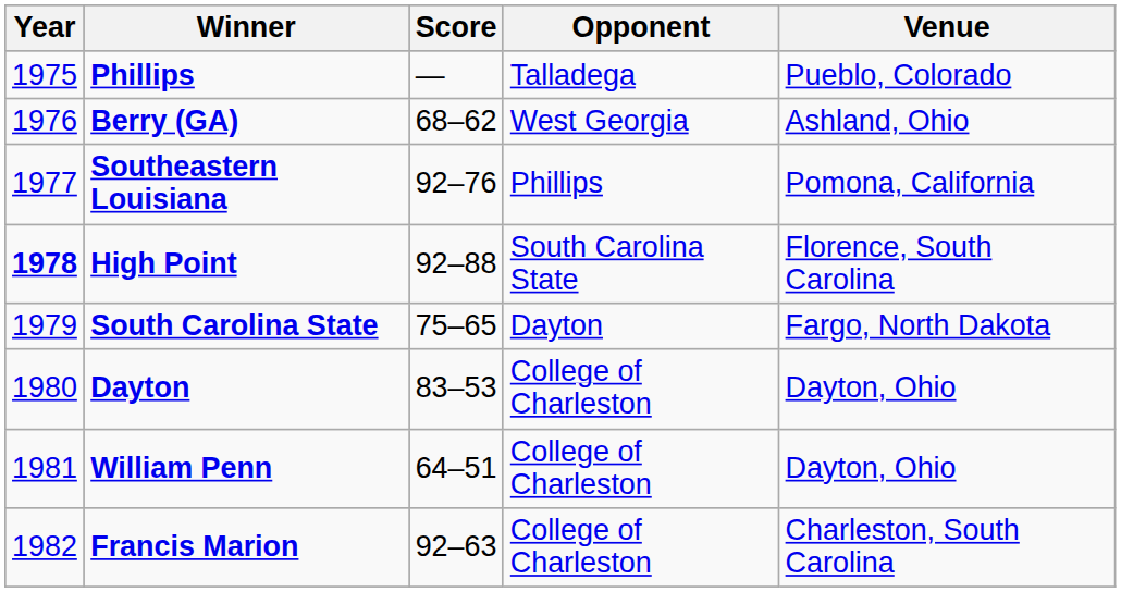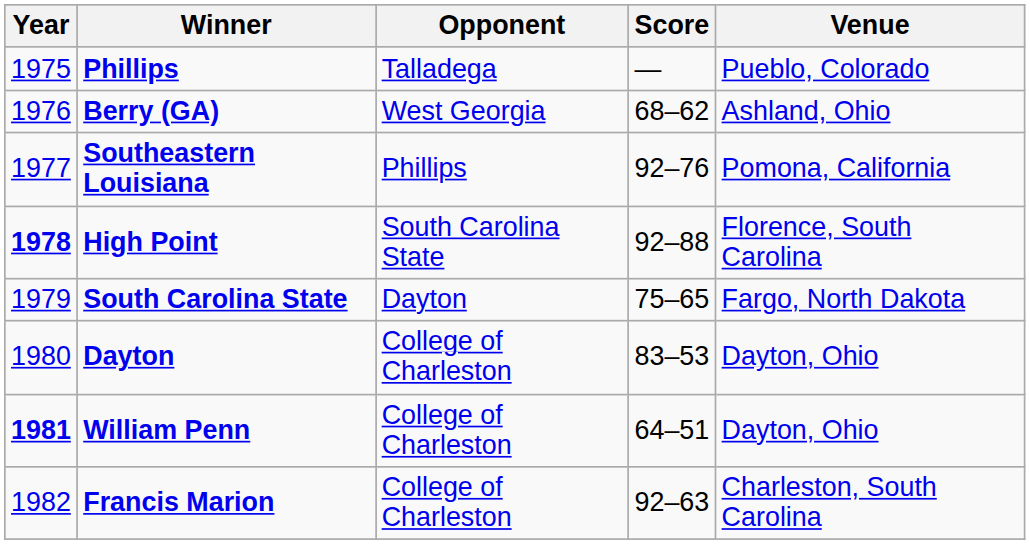columns swapped: Score <-> Opponent
William Penn | Year: normal -> bold
